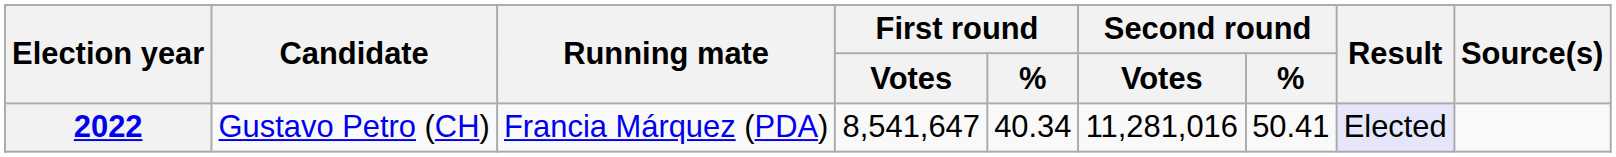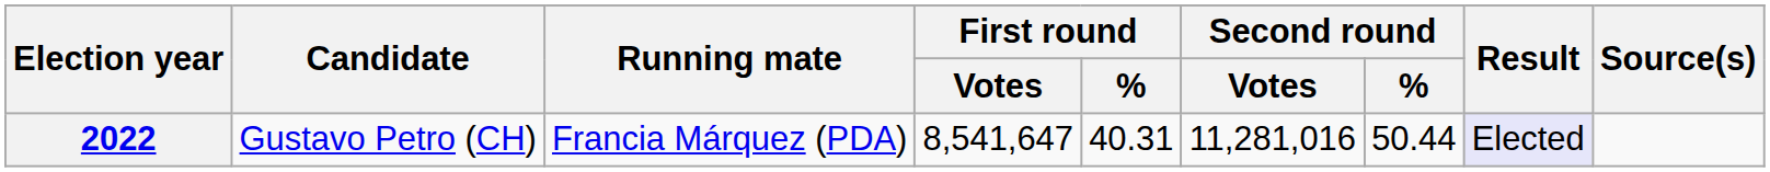2022 | First round / %: 40.34 -> 40.31
2022 | Second round / %: 50.41 -> 50.44
